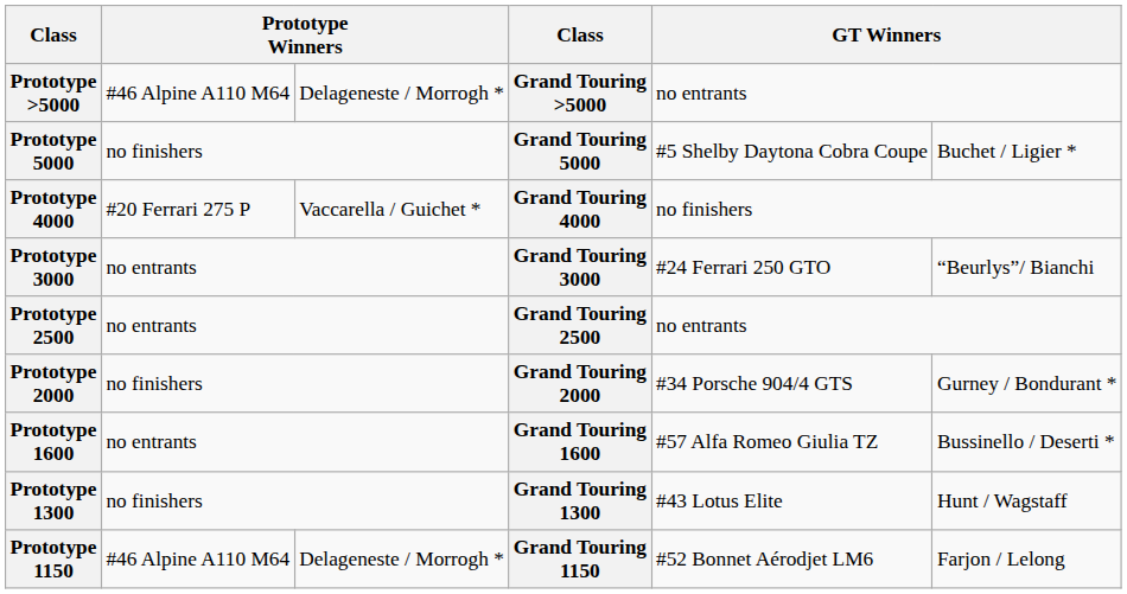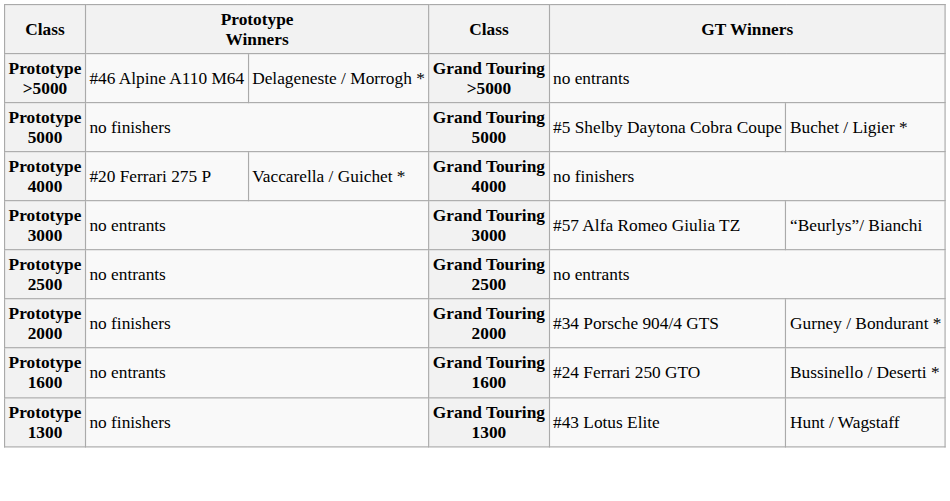Prototype 3000 | column 5: #24 Ferrari 250 GTO -> #57 Alfa Romeo Giulia TZ
Prototype 1600 | column 5: #57 Alfa Romeo Giulia TZ -> #24 Ferrari 250 GTO
- row: Prototype 1150 | #46 Alpine A110 M64 | Delageneste / Morrogh * | Grand Touring 1150 | #52 Bonnet Aérodjet LM6 | Farjon / Lelong
